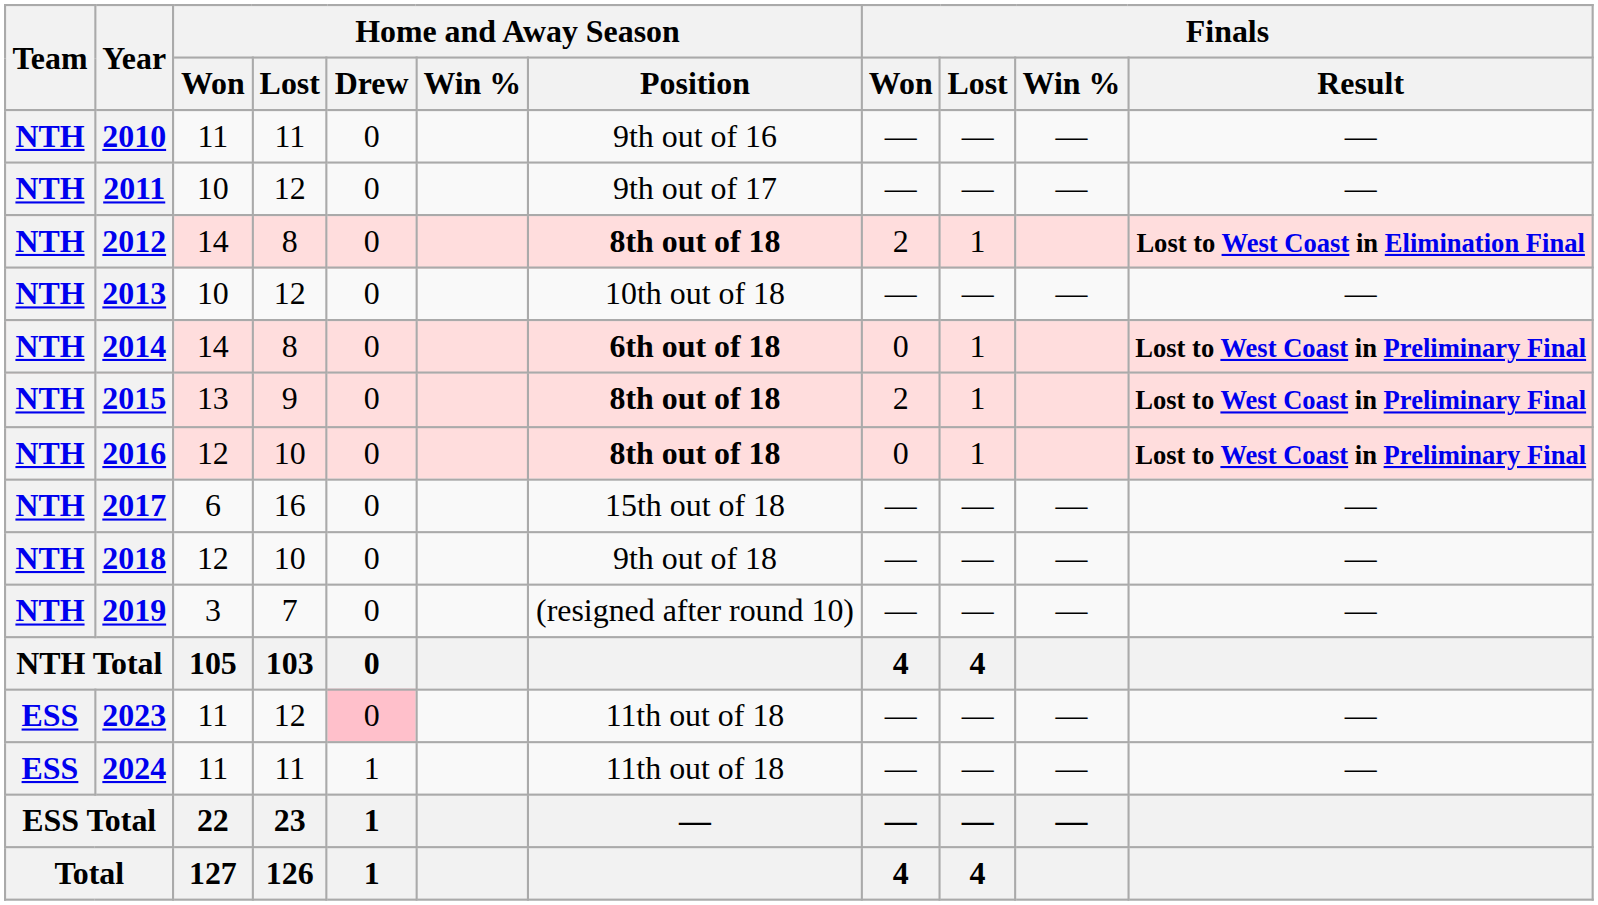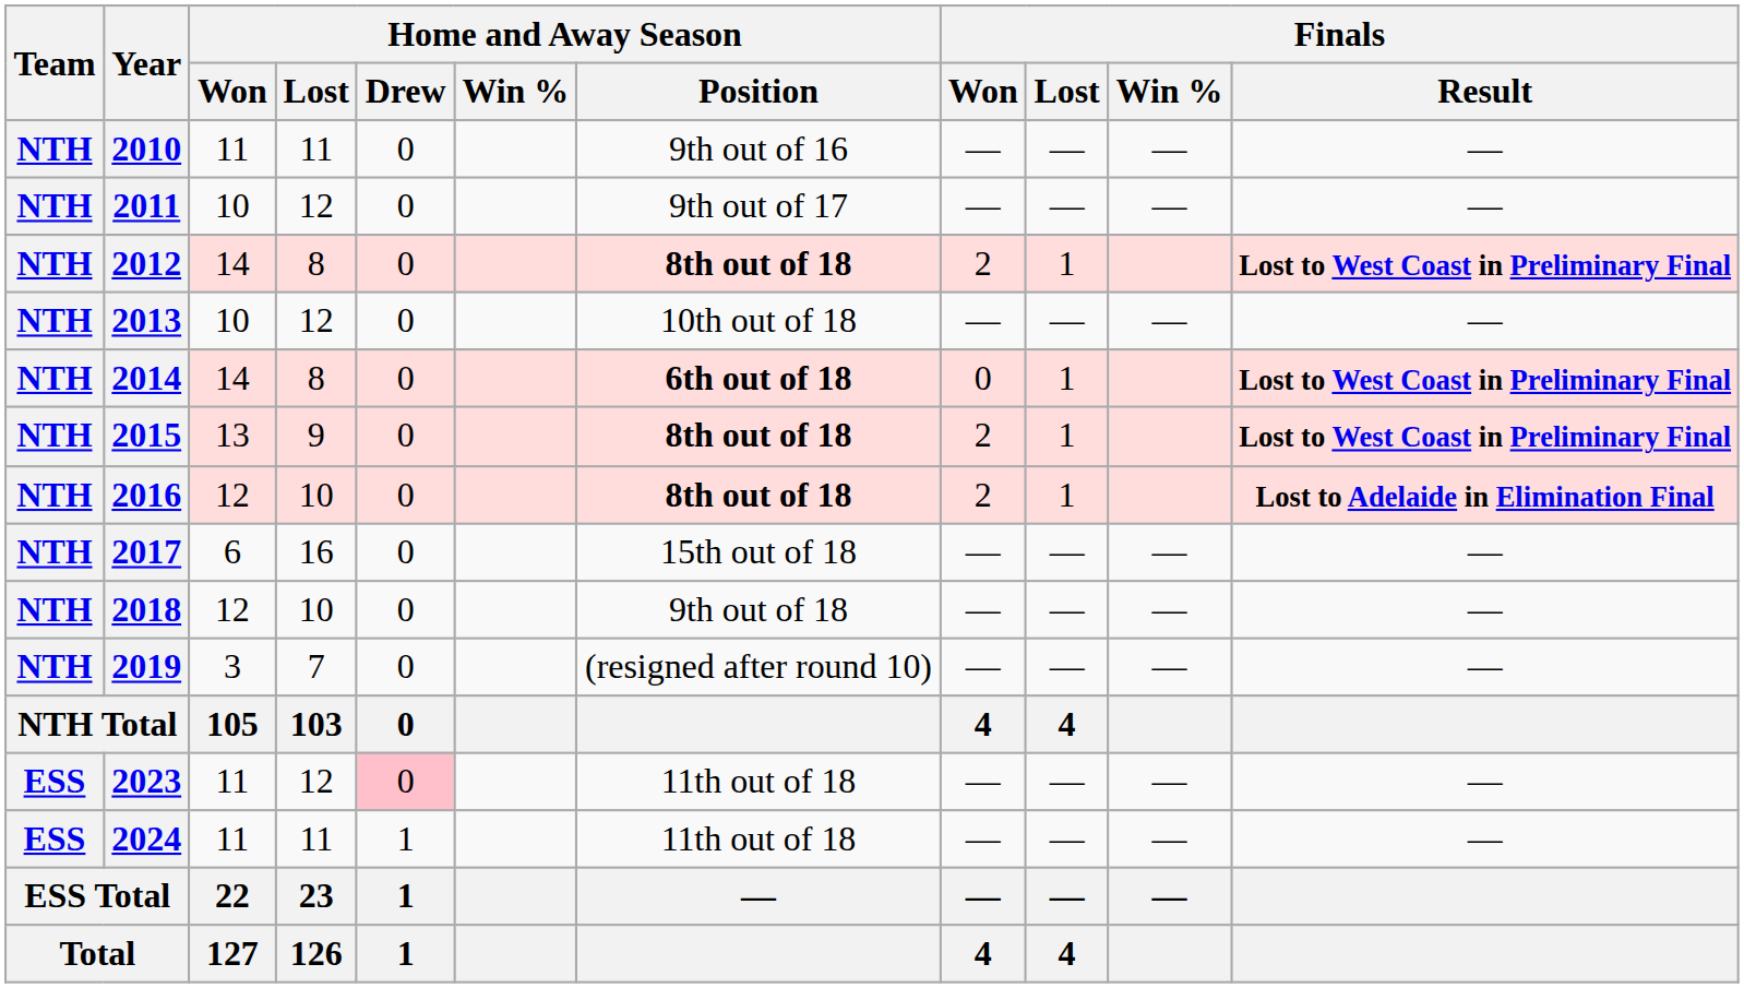2012 | Finals / Result: Lost to West Coast in Elimination Final -> Lost to West Coast in Preliminary Final
2016 | Finals / Won: 0 -> 2
2016 | Finals / Result: Lost to West Coast in Preliminary Final -> Lost to Adelaide in Elimination Final
